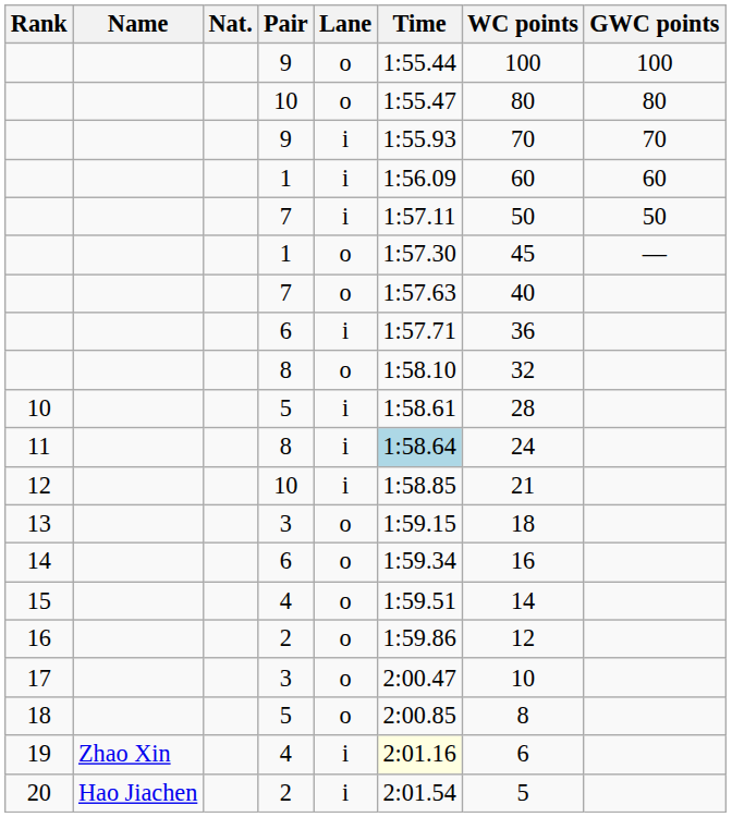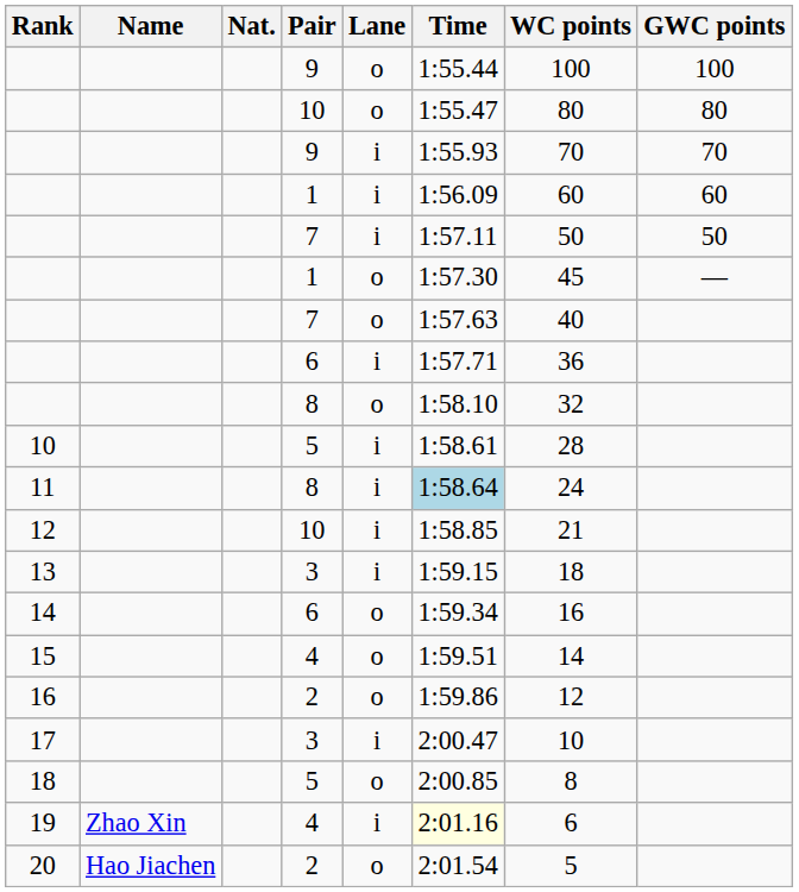13 | Lane: o -> i
17 | Lane: o -> i
20 | Lane: i -> o
